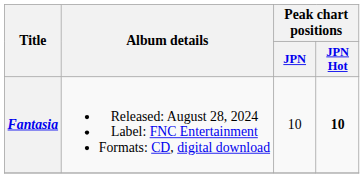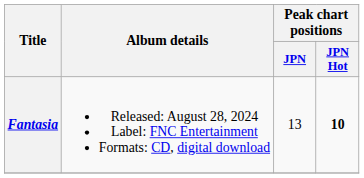Fantasia | Peak chart positions / JPN: 10 -> 13
